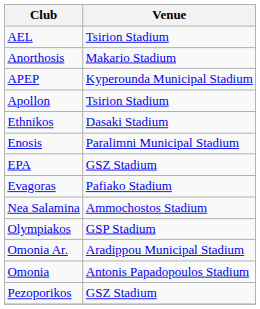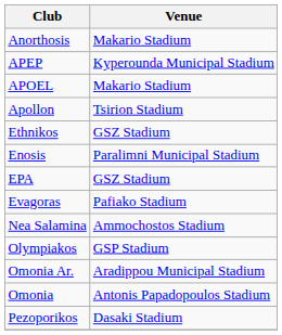- row: AEL | Tsirion Stadium
+ row: APOEL | Makario Stadium
Ethnikos | Venue: Dasaki Stadium -> GSZ Stadium
Pezoporikos | Venue: GSZ Stadium -> Dasaki Stadium
